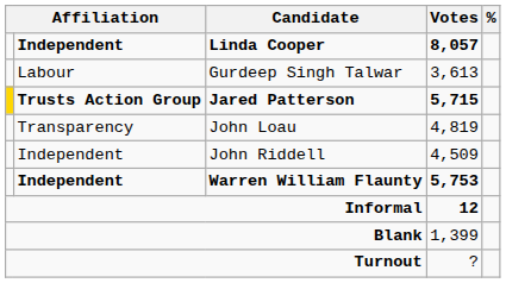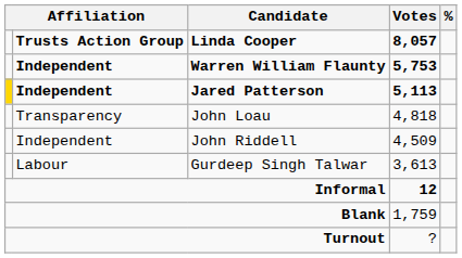Linda Cooper | column 2: Independent -> Trusts Action Group
rows swapped: Warren William Flaunty <-> Gurdeep Singh Talwar
Jared Patterson | column 2: Trusts Action Group -> Independent
Jared Patterson | Votes: 5,715 -> 5,113
John Loau | Votes: 4,819 -> 4,818
Blank | Votes: 1,399 -> 1,759
